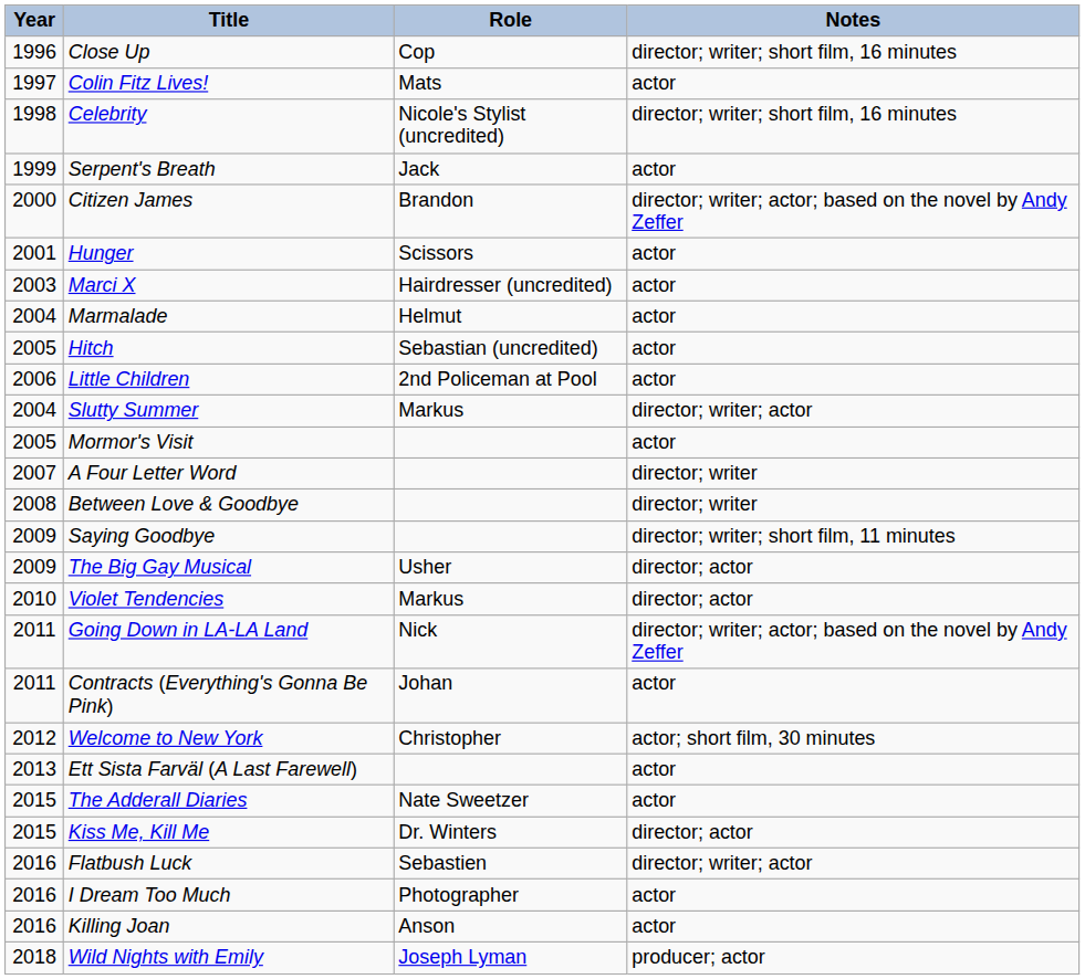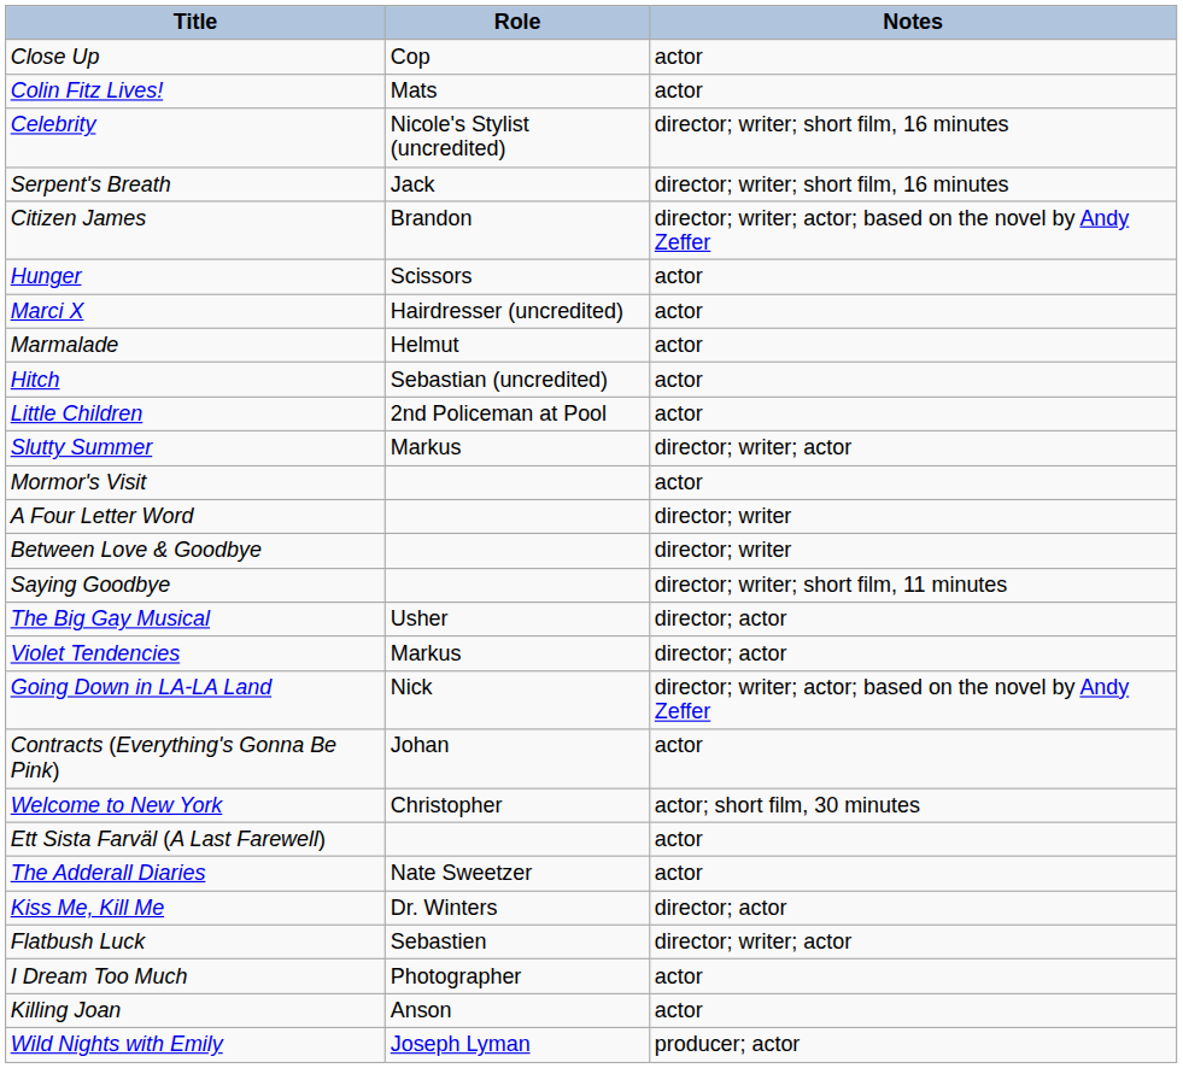- column: Year | 1996 | 1997 | 1998 | 1999 | 2000 | 2001 | 2003 | 2004 | 2005 | 2006 | 2004 | 2005 | 2007 | 2008 | 2009 | 2009 | 2010 | 2011 | 2011 | 2012 | 2013 | 2015 | 2015 | 2016 | 2016 | 2016 | 2018
Close Up | Notes: director; writer; short film, 16 minutes -> actor
Serpent's Breath | Notes: actor -> director; writer; short film, 16 minutes
